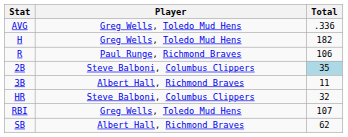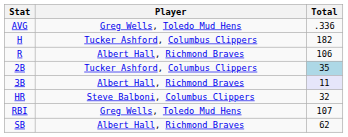H | Player: Greg Wells, Toledo Mud Hens -> Tucker Ashford, Columbus Clippers
R | Player: Paul Runge, Richmond Braves -> Albert Hall, Richmond Braves
2B | Player: Steve Balboni, Columbus Clippers -> Tucker Ashford, Columbus Clippers
3B | Total: no background -> lavender background
